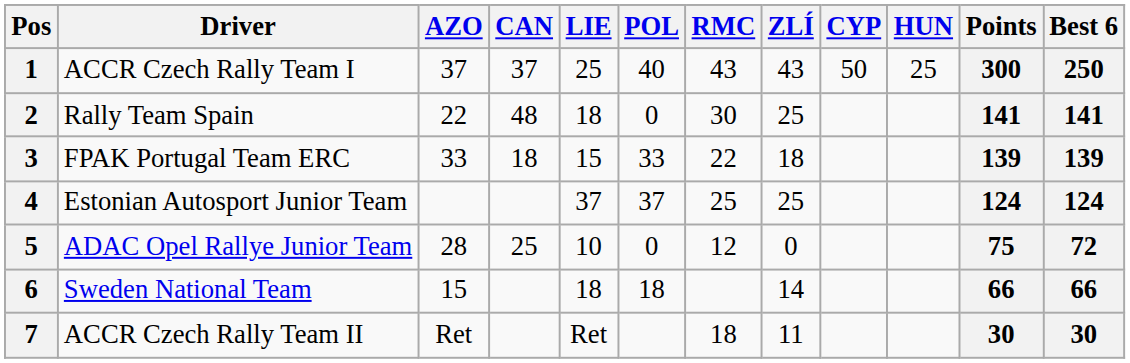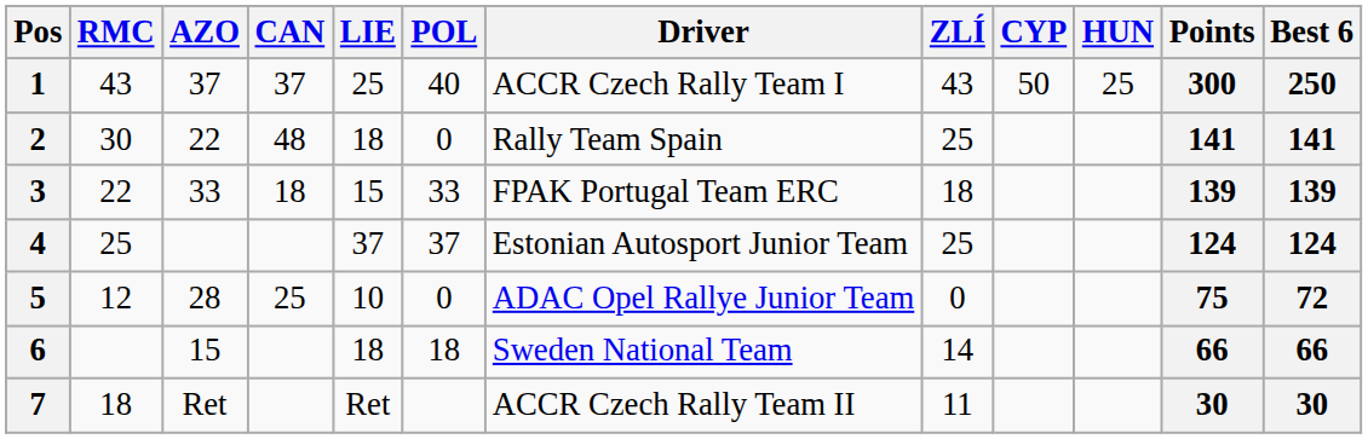columns swapped: Driver <-> RMC
